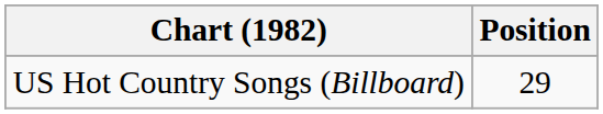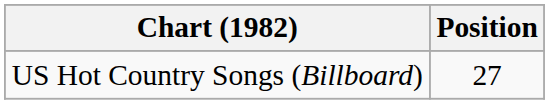US Hot Country Songs (Billboard) | Position: 29 -> 27
